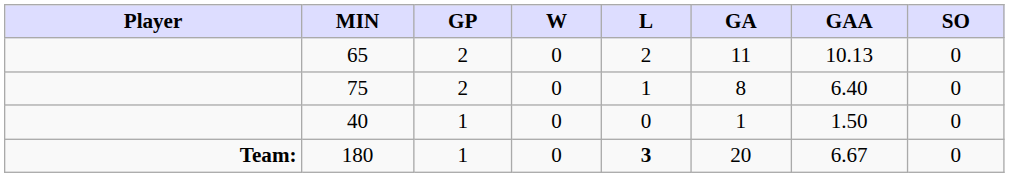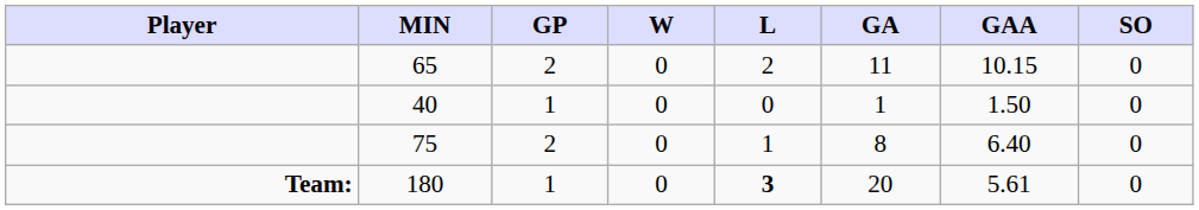65 | GAA: 10.13 -> 10.15
rows swapped: 40 <-> 75
180 | GAA: 6.67 -> 5.61
